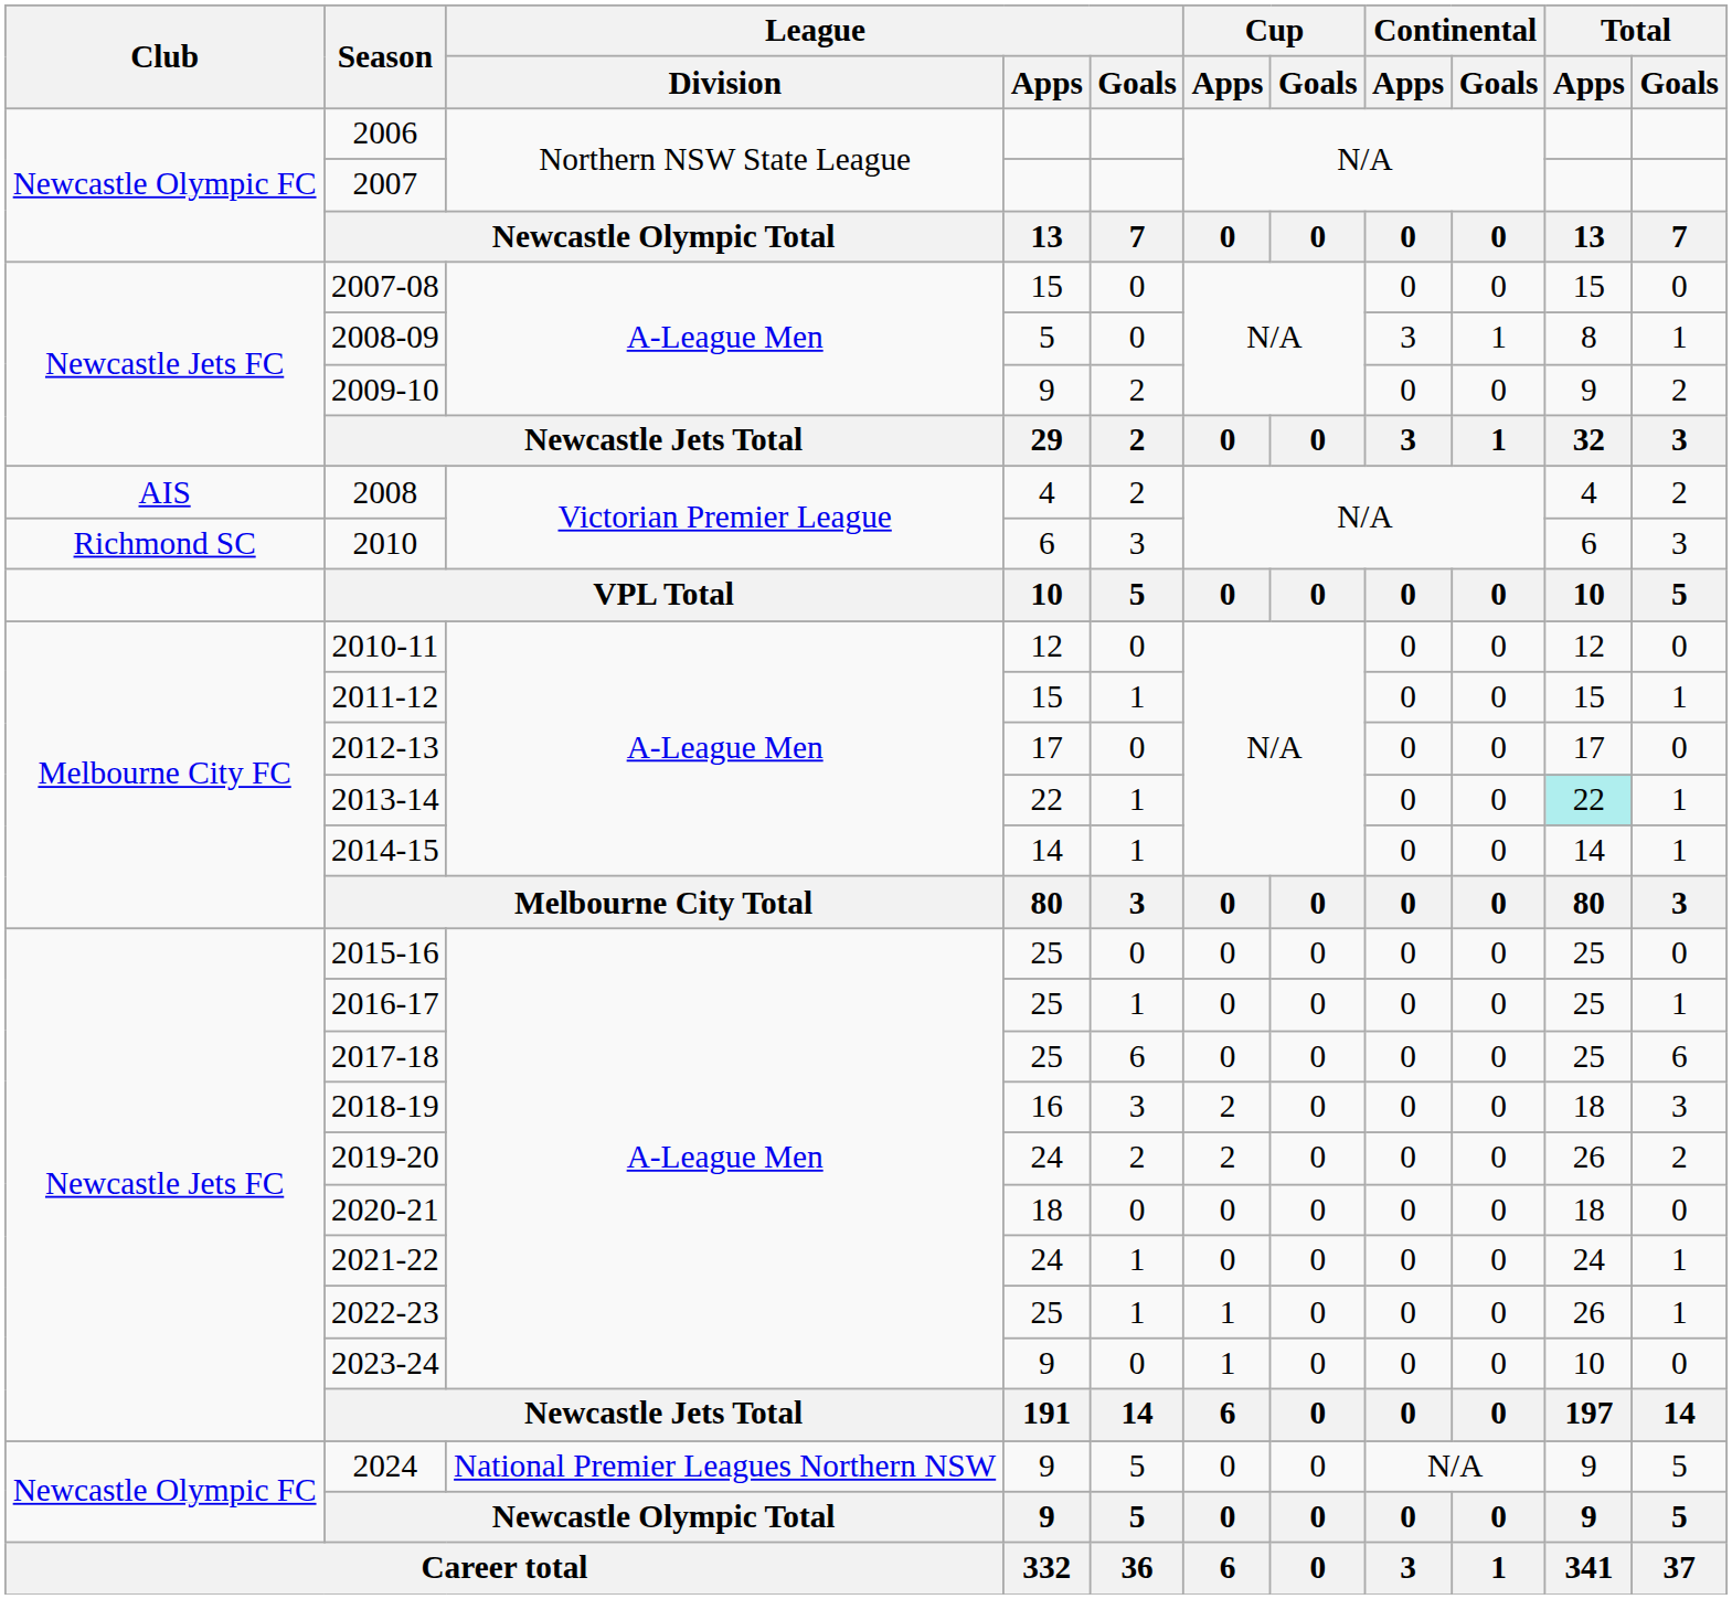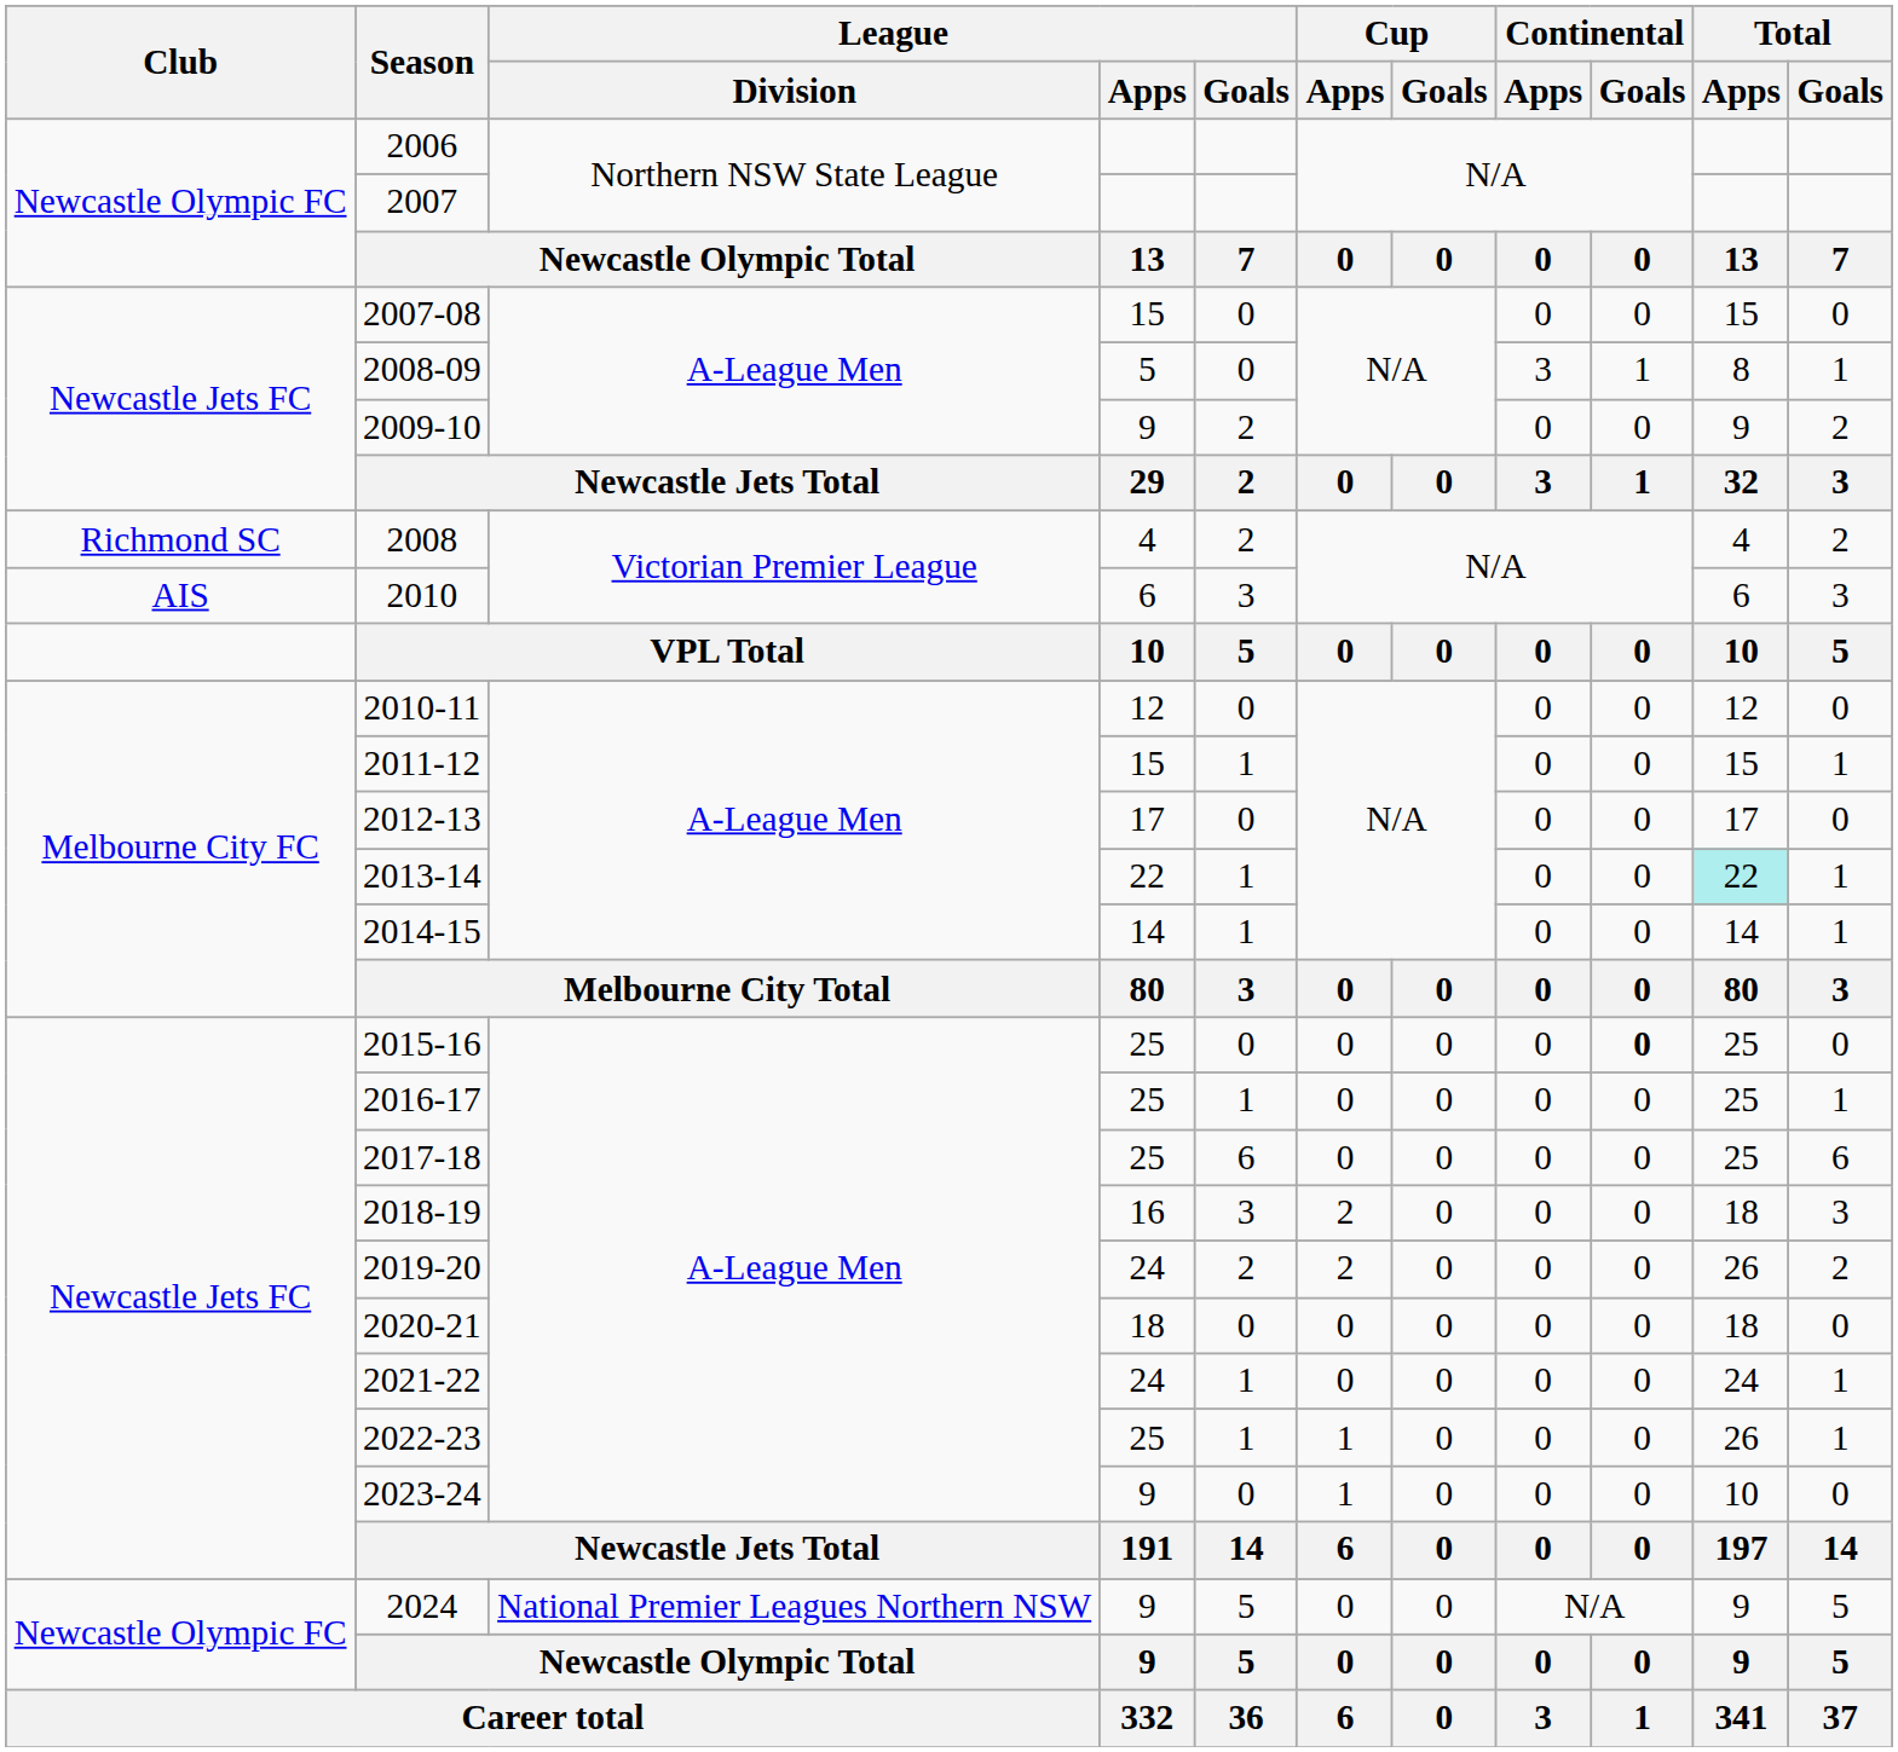2008 | Club: AIS -> Richmond SC
2010 | Club: Richmond SC -> AIS
2015-16 | Continental / Goals: normal -> bold
